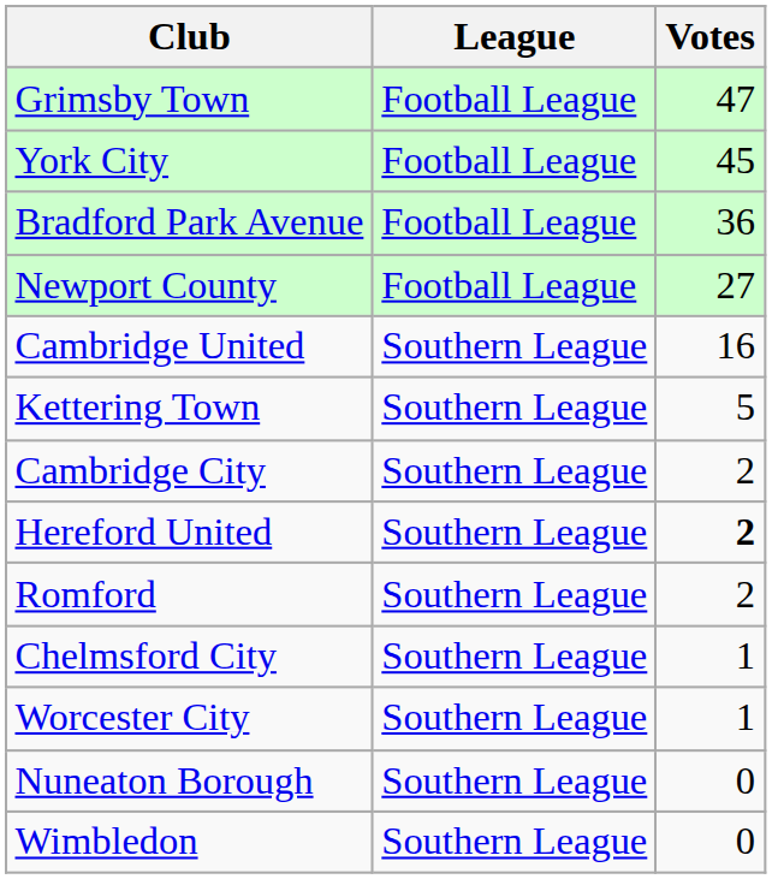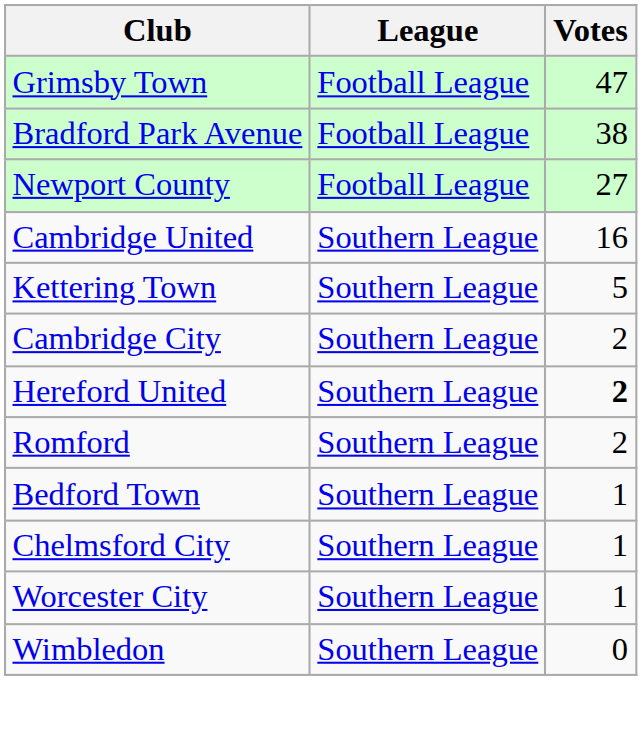- row: York City | Football League | 45
Bradford Park Avenue | Votes: 36 -> 38
+ row: Bedford Town | Southern League | 1
- row: Nuneaton Borough | Southern League | 0
